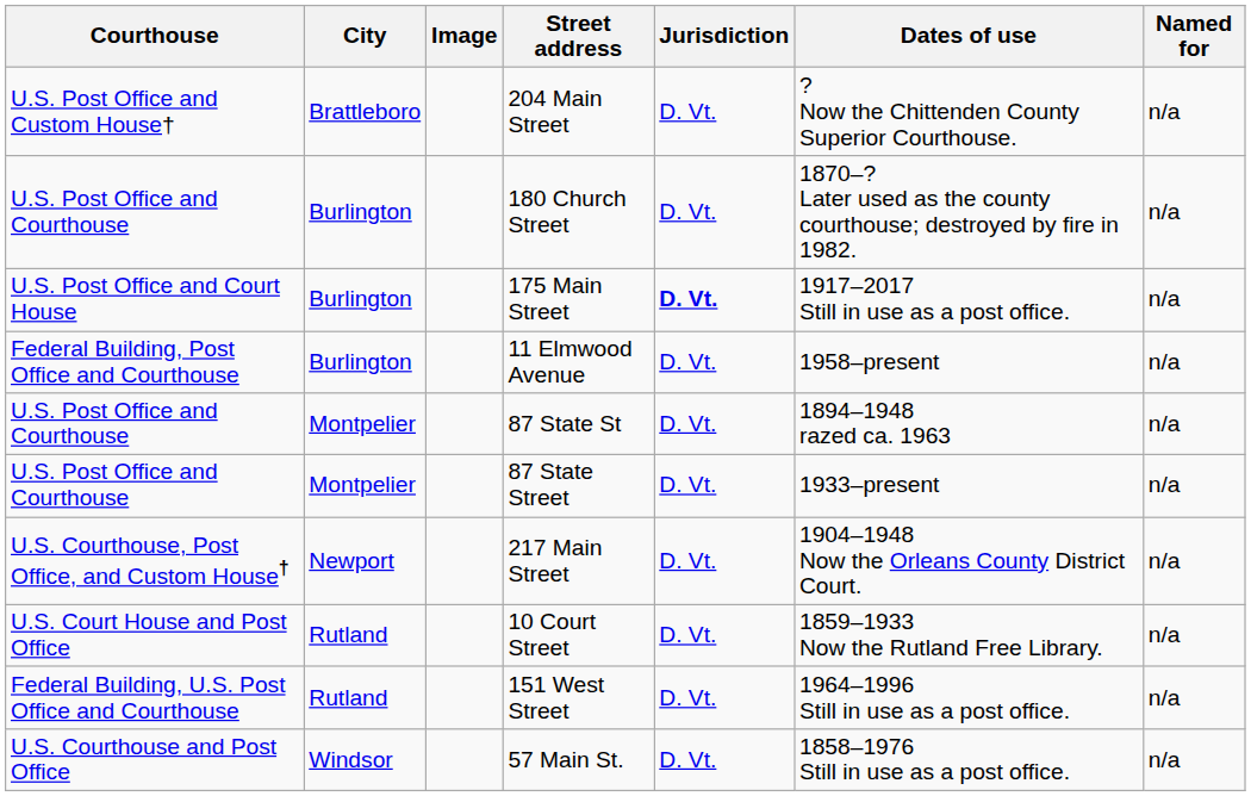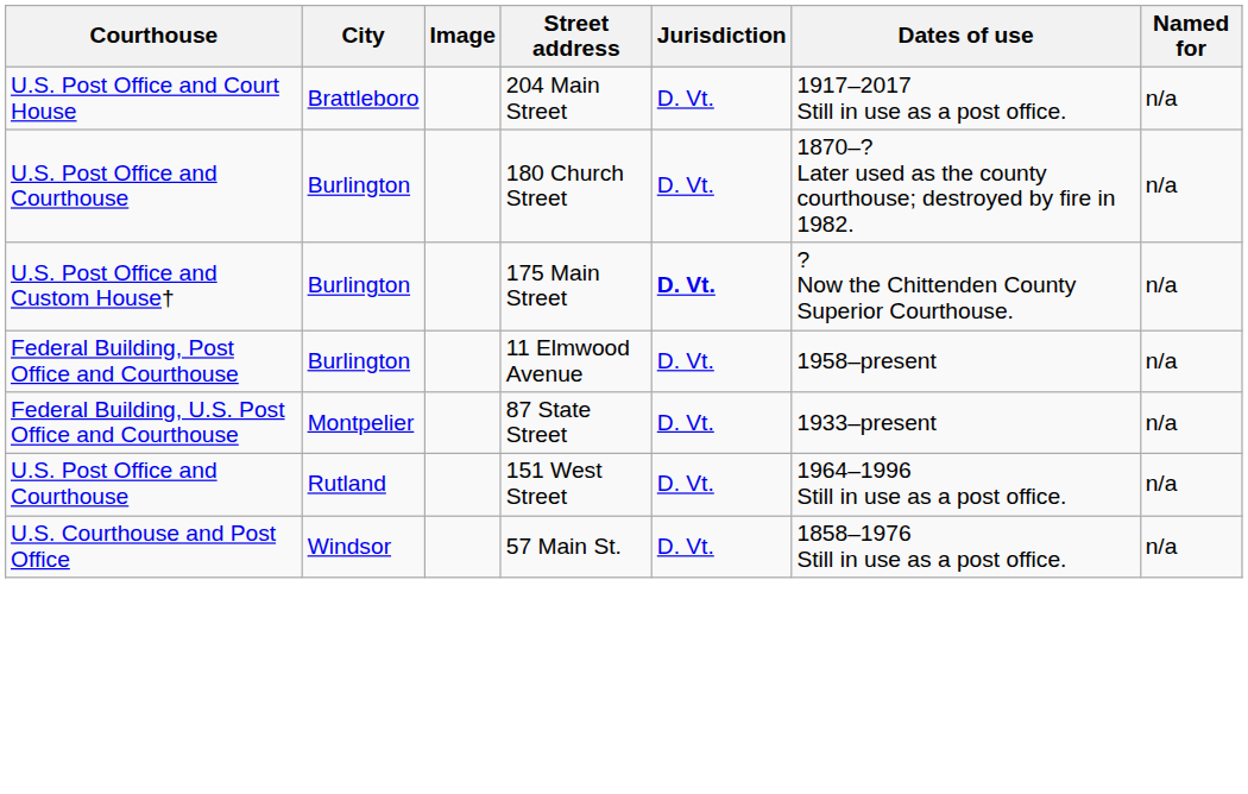204 Main Street | Courthouse: U.S. Post Office and Custom House† -> U.S. Post Office and Court House
204 Main Street | Dates of use: ? Now the Chittenden County Superior Courthouse. -> 1917–2017 Still in use as a post office.
175 Main Street | Courthouse: U.S. Post Office and Court House -> U.S. Post Office and Custom House†
175 Main Street | Dates of use: 1917–2017 Still in use as a post office. -> ? Now the Chittenden County Superior Courthouse.
- row: U.S. Post Office and Courthouse | Montpelier | 87 State St | D. Vt. | 1894–1948 razed ca. 1963 | n/a
87 State Street | Courthouse: U.S. Post Office and Courthouse -> Federal Building, U.S. Post Office and Courthouse
- row: U.S. Courthouse, Post Office, and Custom House† | Newport | 217 Main Street | D. Vt. | 1904–1948 Now the Orleans County District Court. | n/a
- row: U.S. Court House and Post Office | Rutland | 10 Court Street | D. Vt. | 1859–1933 Now the Rutland Free Library. | n/a
151 West Street | Courthouse: Federal Building, U.S. Post Office and Courthouse -> U.S. Post Office and Courthouse
